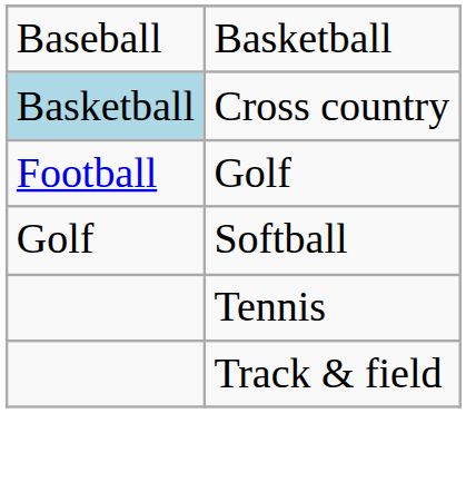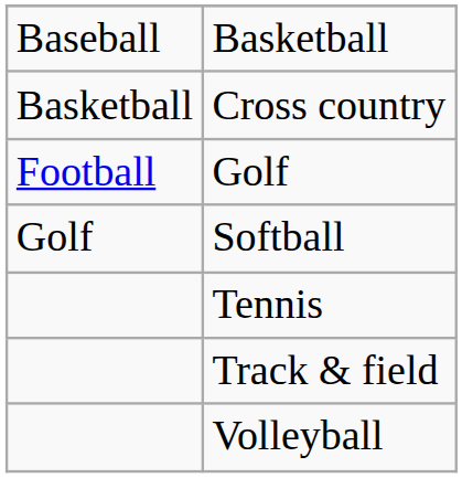Cross country | column 1: lightblue background -> no background
+ row: Volleyball
